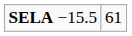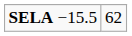SELA −15.5 | column 2: 61 -> 62
